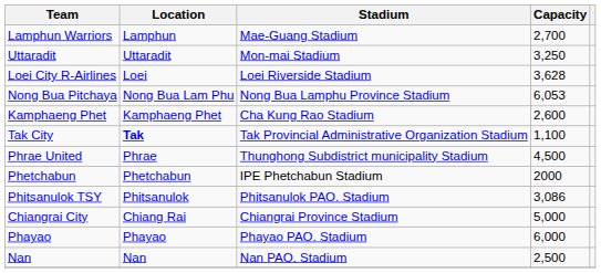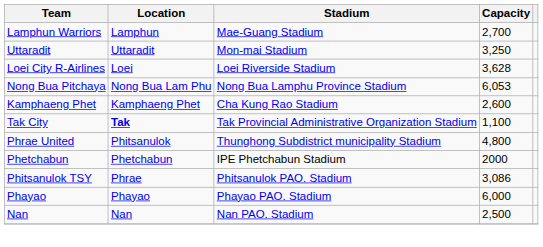Phrae United | Location: Phrae -> Phitsanulok
Phrae United | Capacity: 4,500 -> 4,800
Phitsanulok TSY | Location: Phitsanulok -> Phrae
- row: Chiangrai City | Chiang Rai | Chiangrai Province Stadium | 5,000
